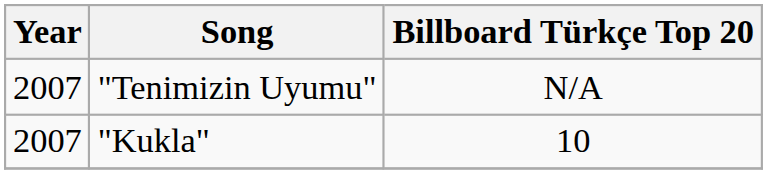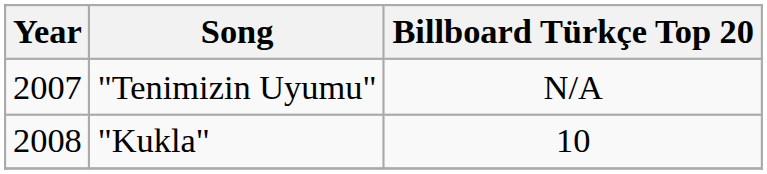"Kukla" | Year: 2007 -> 2008
